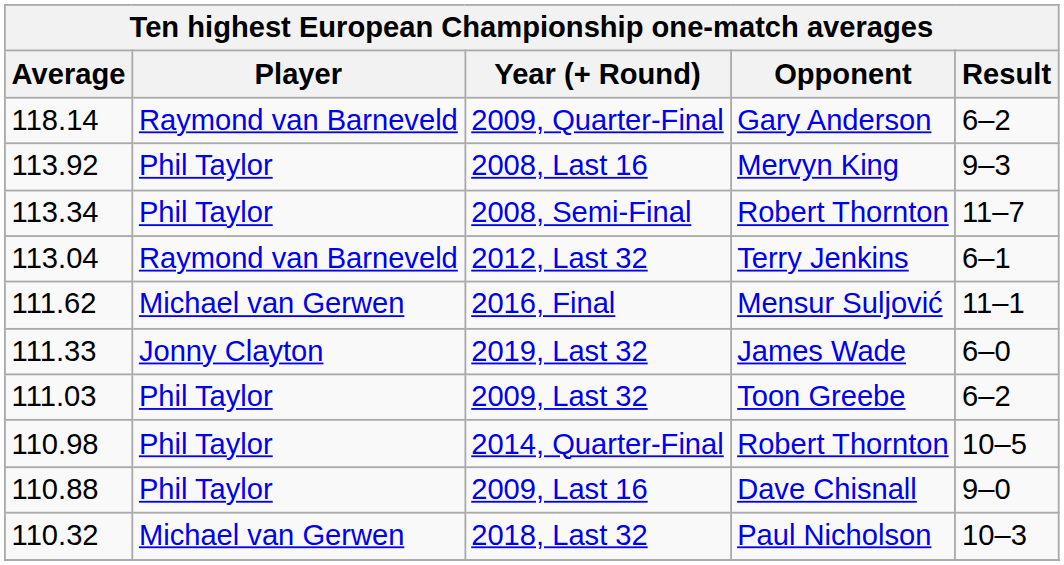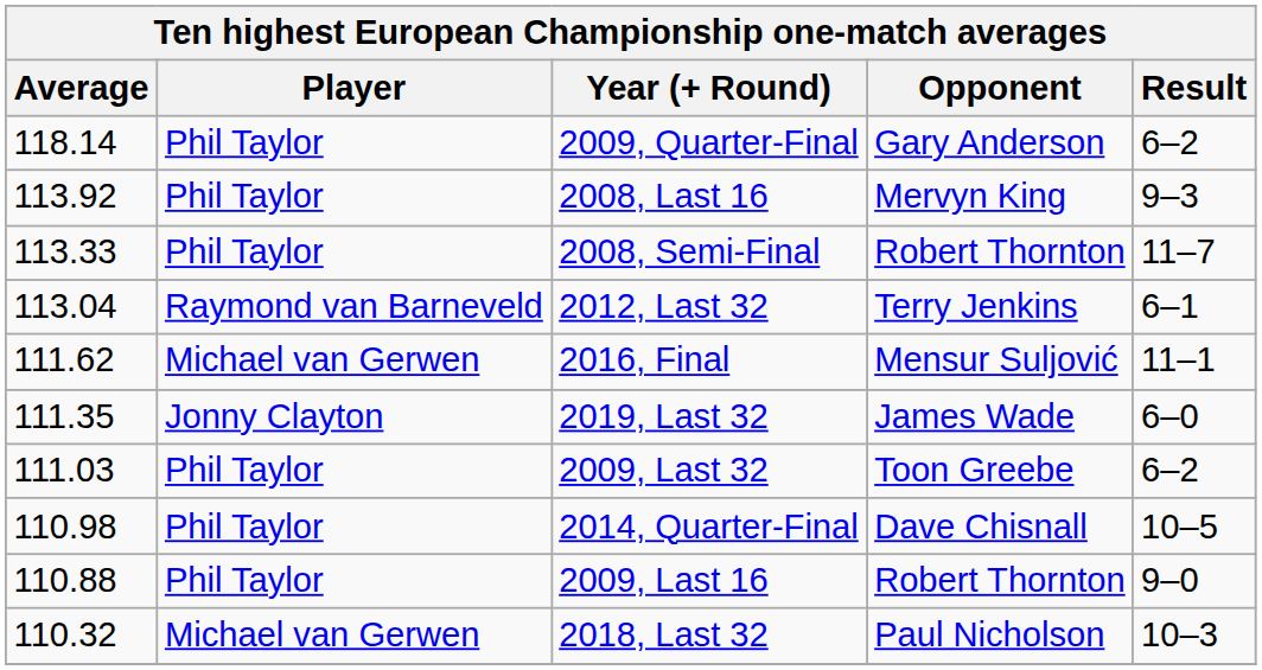2009, Quarter-Final | Player: Raymond van Barneveld -> Phil Taylor
2008, Semi-Final | Average: 113.34 -> 113.33
2019, Last 32 | Average: 111.33 -> 111.35
2014, Quarter-Final | Opponent: Robert Thornton -> Dave Chisnall
2009, Last 16 | Opponent: Dave Chisnall -> Robert Thornton
